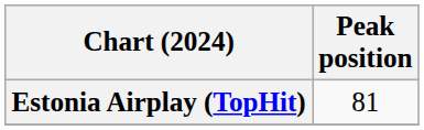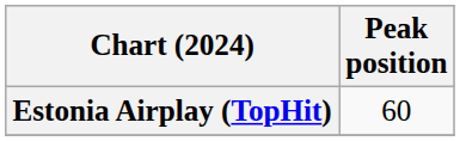Estonia Airplay (TopHit) | Peak position: 81 -> 60
